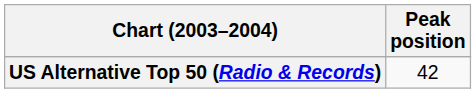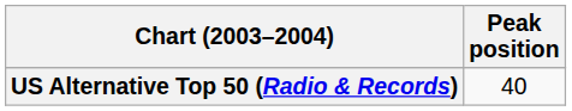US Alternative Top 50 (Radio & Records) | Peak position: 42 -> 40
